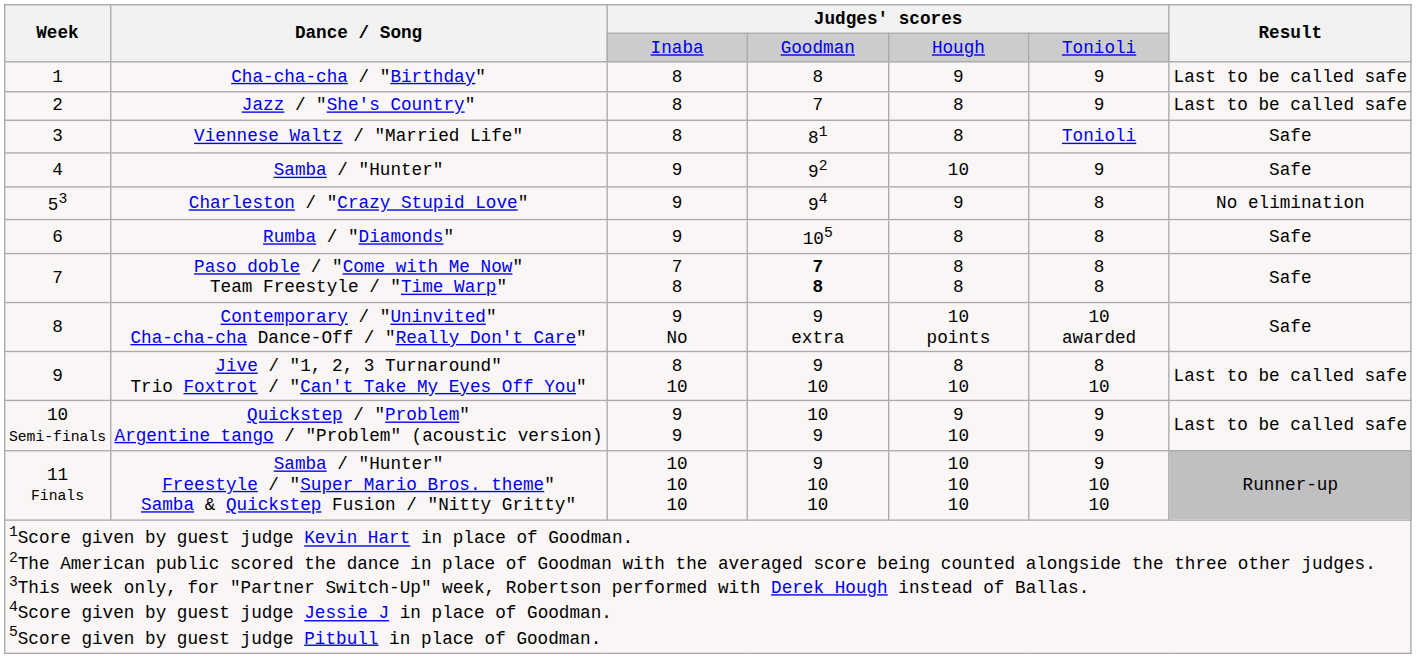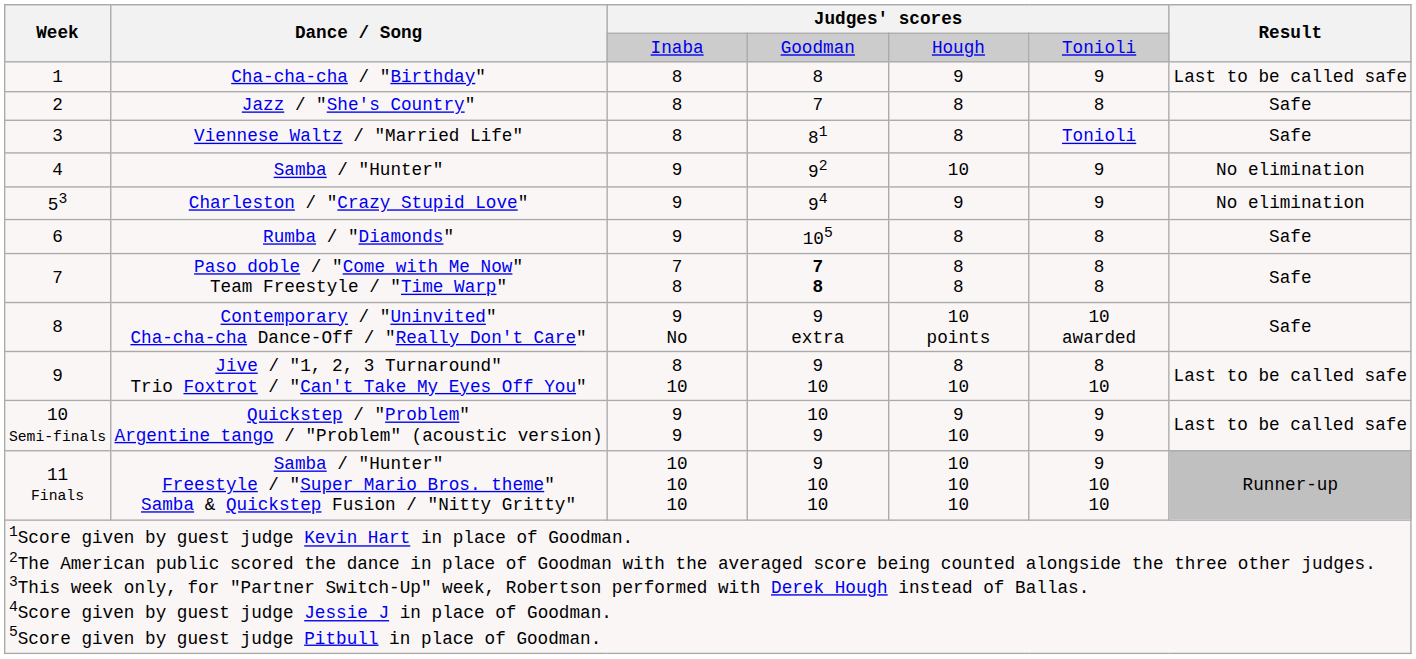Jazz / "She's Country" | column 6: 9 -> 8
Jazz / "She's Country" | Result: Last to be called safe -> Safe
Samba / "Hunter" | Result: Safe -> No elimination
Charleston / "Crazy Stupid Love" | column 6: 8 -> 9
